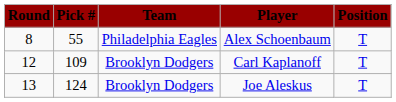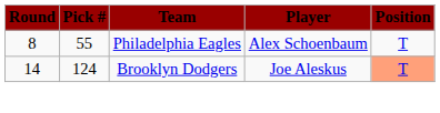- row: 12 | 109 | Brooklyn Dodgers | Carl Kaplanoff | T
Joe Aleskus | Round: 13 -> 14
Joe Aleskus | Position: no background -> lightsalmon background
